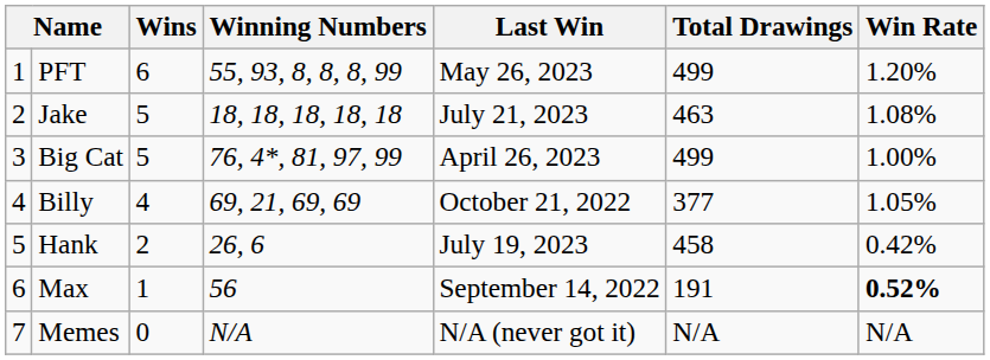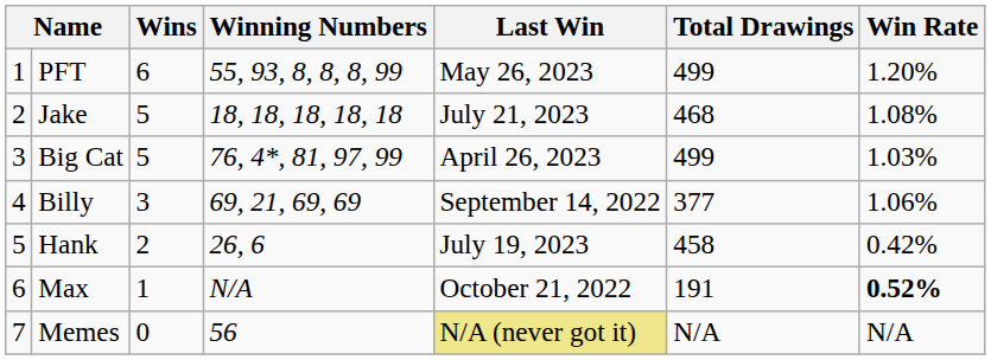Jake | Total Drawings: 463 -> 468
Big Cat | Win Rate: 1.00% -> 1.03%
Billy | Wins: 4 -> 3
Billy | Last Win: October 21, 2022 -> September 14, 2022
Billy | Win Rate: 1.05% -> 1.06%
Max | Winning Numbers: 56 -> N/A
Max | Last Win: September 14, 2022 -> October 21, 2022
Memes | Winning Numbers: N/A -> 56
Memes | Last Win: no background -> khaki background
